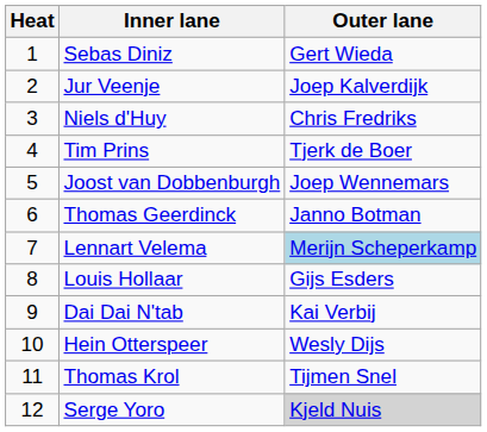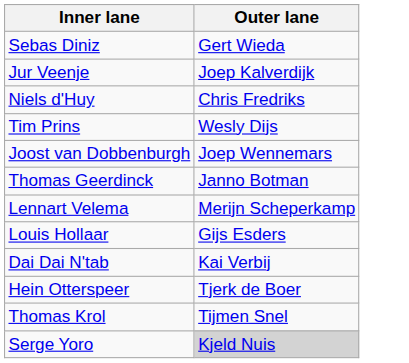- column: Heat | 1 | 2 | 3 | 4 | 5 | 6 | 7 | 8 | 9 | 10 | 11 | 12
Tim Prins | Outer lane: Tjerk de Boer -> Wesly Dijs
Lennart Velema | Outer lane: lightblue background -> no background
Hein Otterspeer | Outer lane: Wesly Dijs -> Tjerk de Boer
